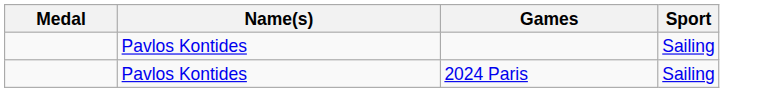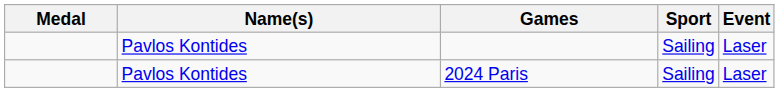+ column: Event | Laser | Laser
